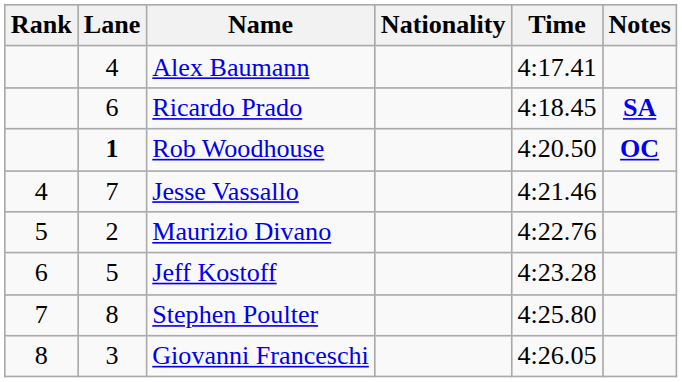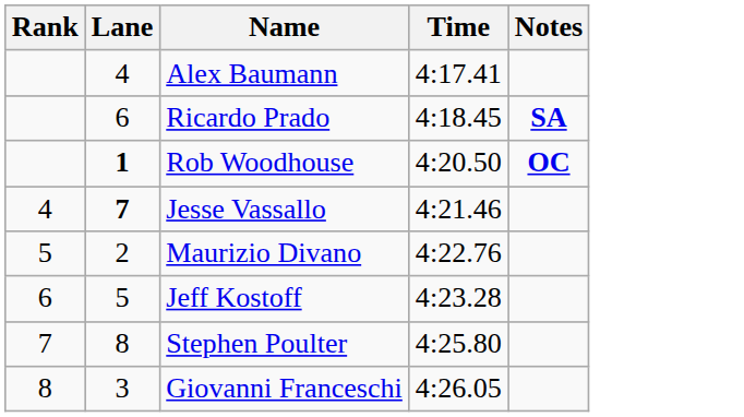- column: Nationality
Jesse Vassallo | Lane: normal -> bold
